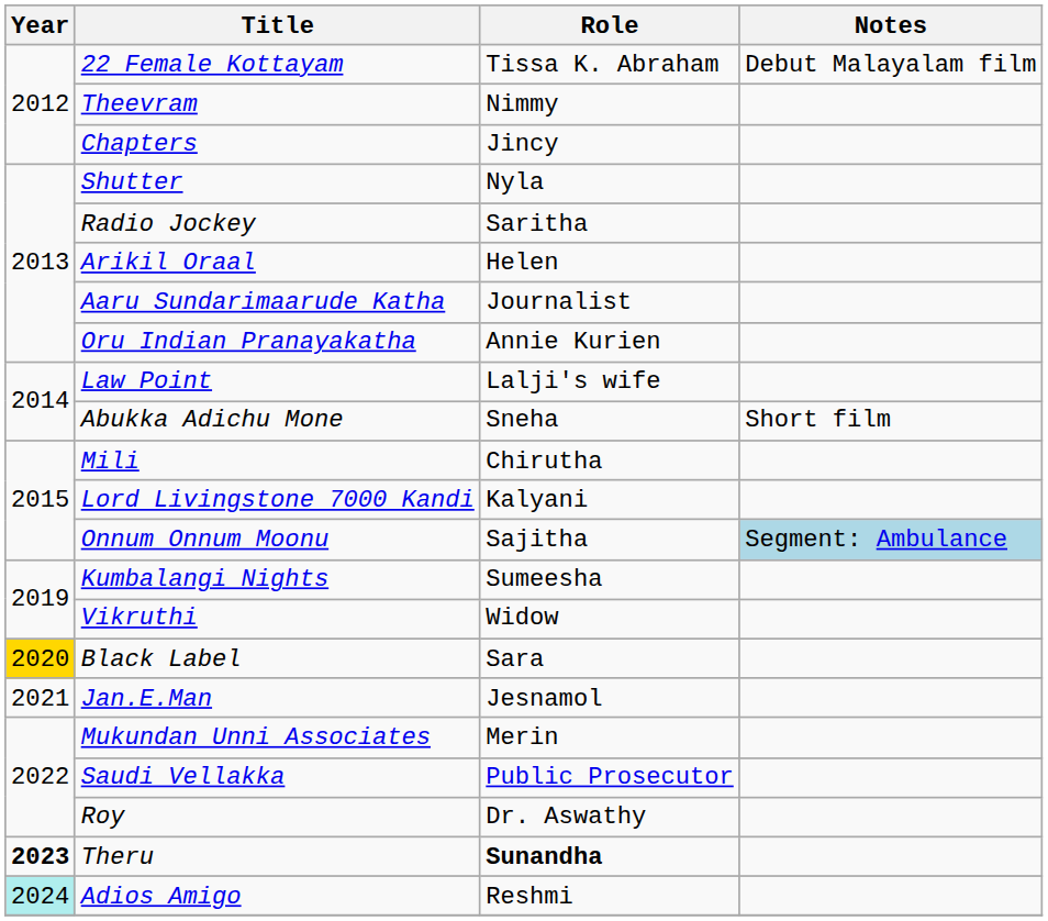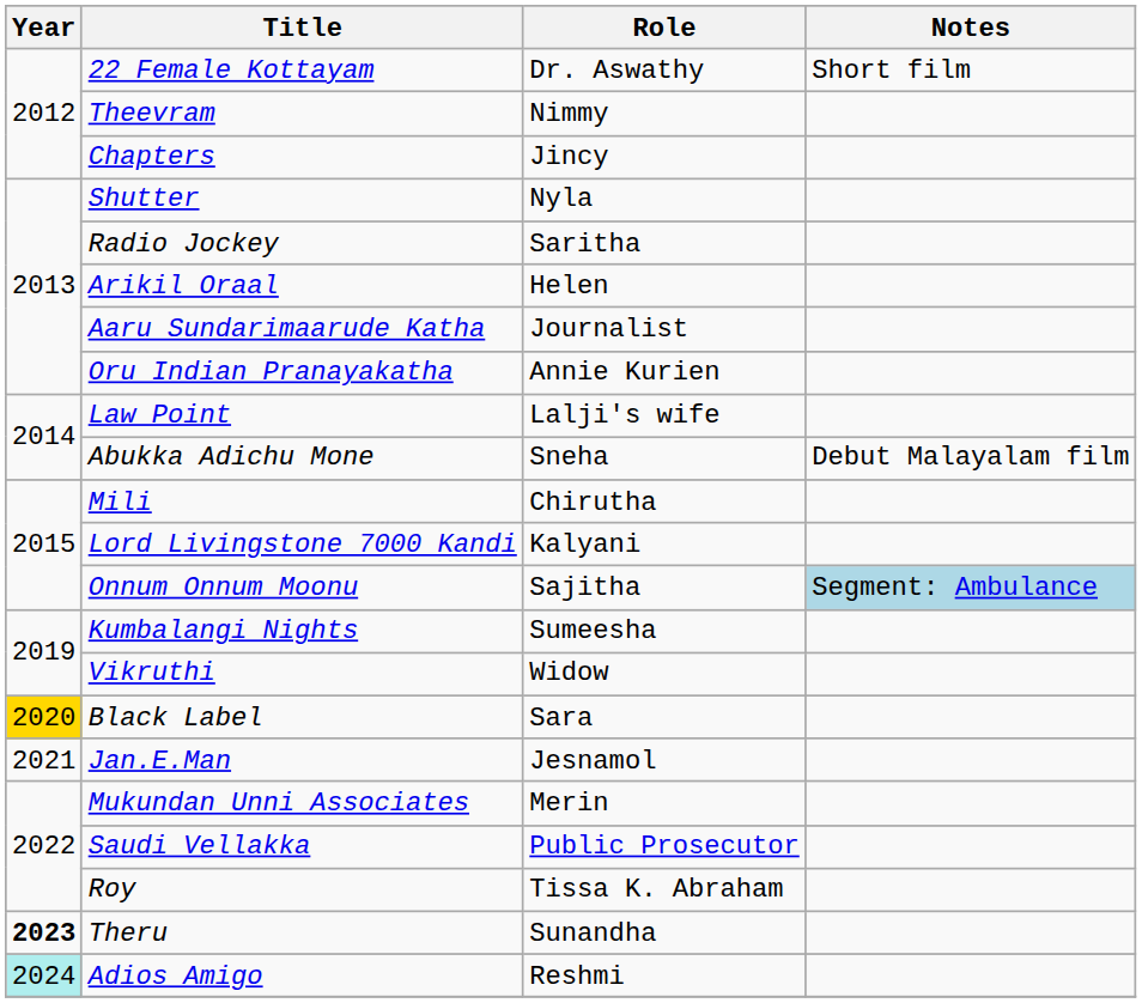22 Female Kottayam | Role: Tissa K. Abraham -> Dr. Aswathy
22 Female Kottayam | Notes: Debut Malayalam film -> Short film
Abukka Adichu Mone | Notes: Short film -> Debut Malayalam film
Roy | Role: Dr. Aswathy -> Tissa K. Abraham
Theru | Role: bold -> normal
